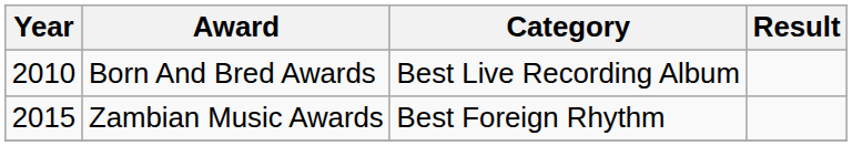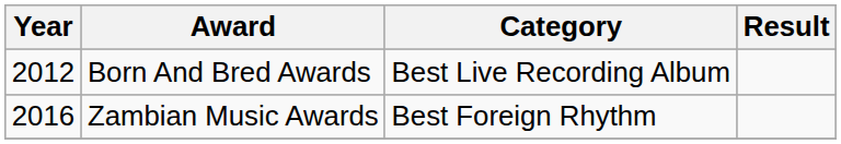Born And Bred Awards | Year: 2010 -> 2012
Zambian Music Awards | Year: 2015 -> 2016
